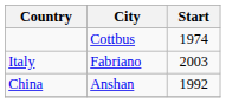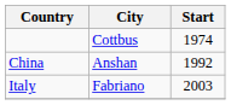rows swapped: China <-> Italy
